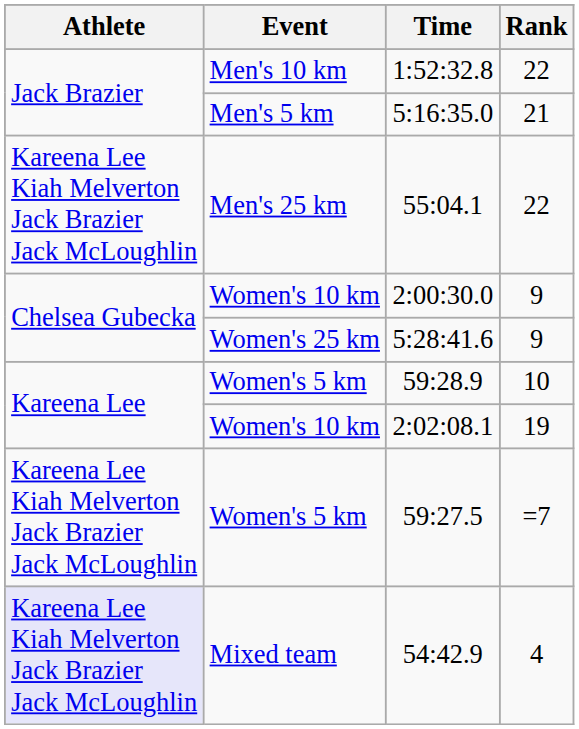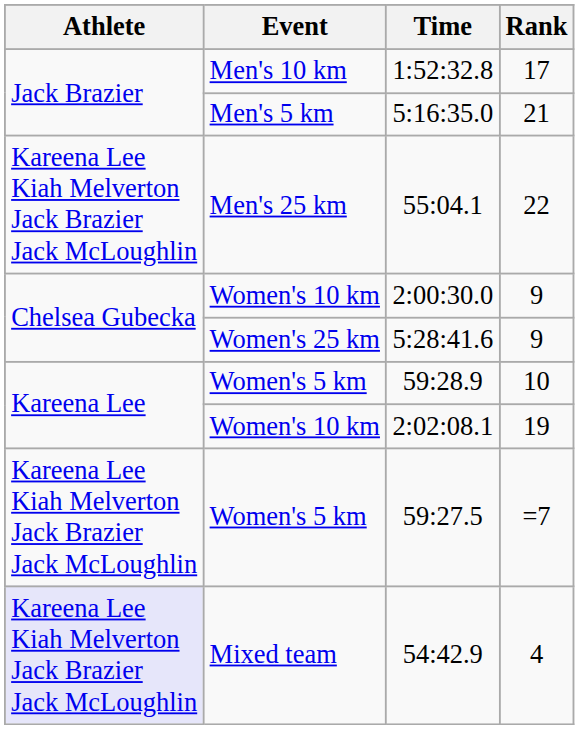1:52:32.8 | Rank: 22 -> 17
